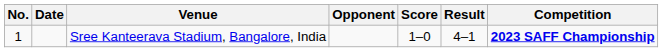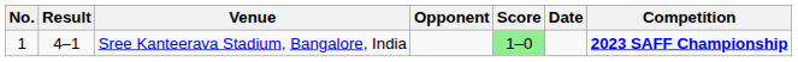columns swapped: Date <-> Result
Sree Kanteerava Stadium, Bangalore, India | Score: no background -> lightgreen background
